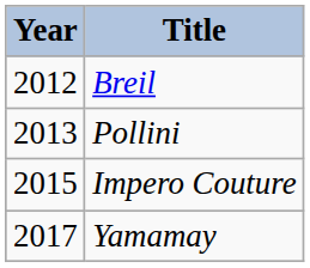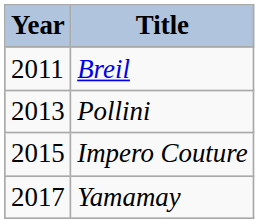Breil | Year: 2012 -> 2011
